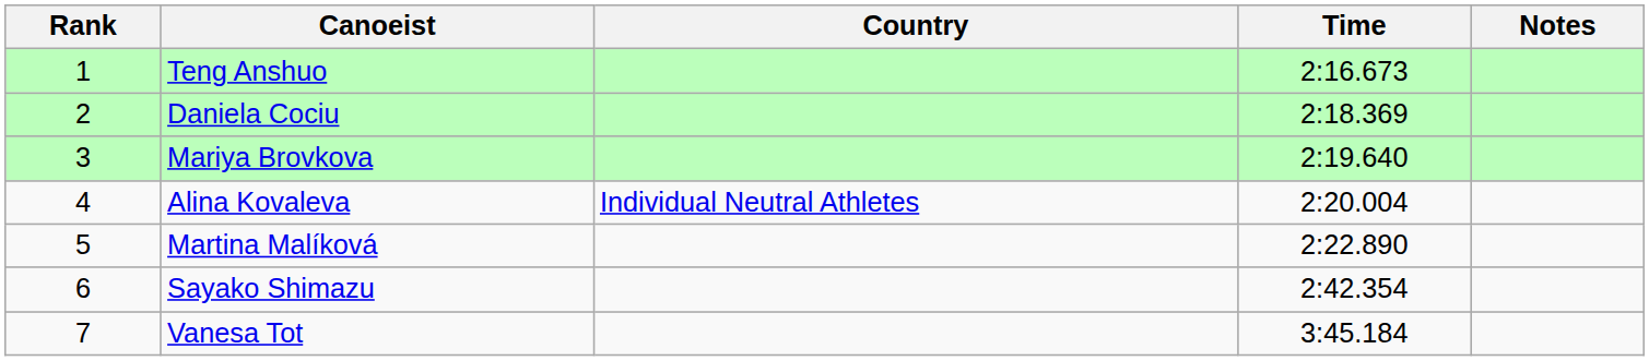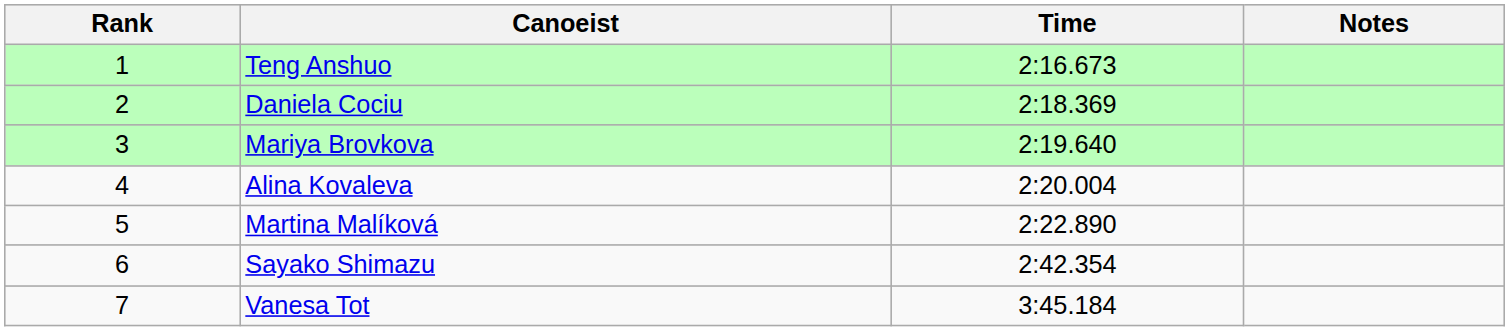- column: Country | Individual Neutral Athletes
